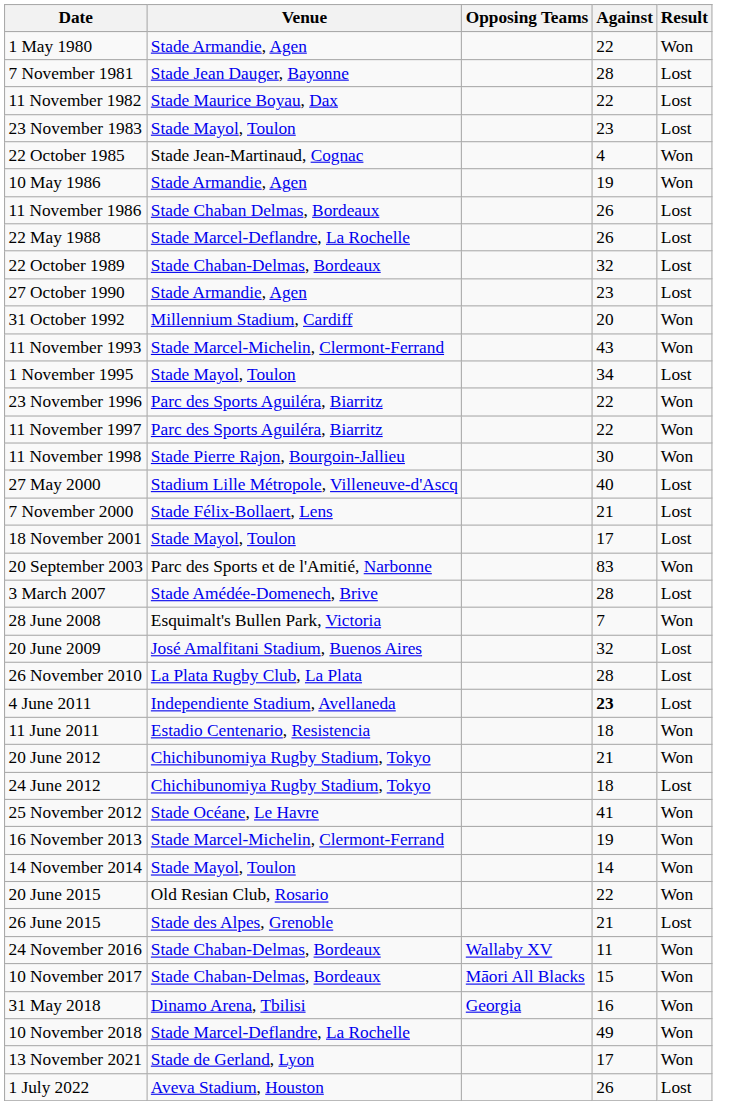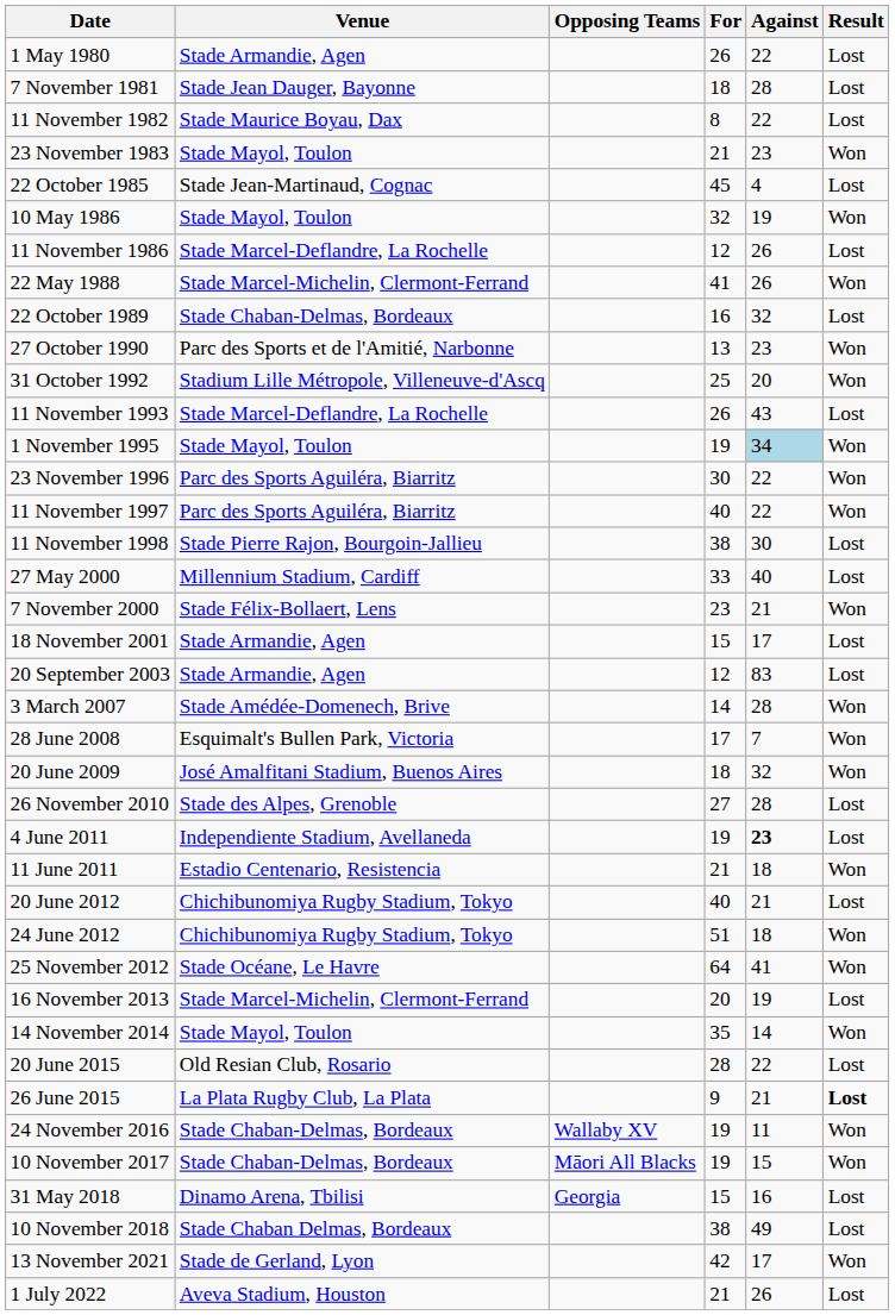+ column: For | 26 | 18 | 8 | 21 | 45 | 32 | 12 | 41 | 16 | 13 | 25 | 26 | 19 | 30 | 40 | 38 | 33 | 23 | 15 | 12 | 14 | 17 | 18 | 27 | 19 | 21 | 40 | 51 | 64 | 20 | 35 | 28 | 9 | 19 | 19 | 15 | 38 | 42 | 21
1 May 1980 | Result: Won -> Lost
23 November 1983 | Result: Lost -> Won
22 October 1985 | Result: Won -> Lost
10 May 1986 | Venue: Stade Armandie, Agen -> Stade Mayol, Toulon
11 November 1986 | Venue: Stade Chaban Delmas, Bordeaux -> Stade Marcel-Deflandre, La Rochelle
22 May 1988 | Venue: Stade Marcel-Deflandre, La Rochelle -> Stade Marcel-Michelin, Clermont-Ferrand
22 May 1988 | Result: Lost -> Won
27 October 1990 | Venue: Stade Armandie, Agen -> Parc des Sports et de l'Amitié, Narbonne
27 October 1990 | Result: Lost -> Won
31 October 1992 | Venue: Millennium Stadium, Cardiff -> Stadium Lille Métropole, Villeneuve-d'Ascq
11 November 1993 | Venue: Stade Marcel-Michelin, Clermont-Ferrand -> Stade Marcel-Deflandre, La Rochelle
11 November 1993 | Result: Won -> Lost
1 November 1995 | Against: no background -> lightblue background
1 November 1995 | Result: Lost -> Won
11 November 1998 | Result: Won -> Lost
27 May 2000 | Venue: Stadium Lille Métropole, Villeneuve-d'Ascq -> Millennium Stadium, Cardiff
7 November 2000 | Result: Lost -> Won
18 November 2001 | Venue: Stade Mayol, Toulon -> Stade Armandie, Agen
20 September 2003 | Venue: Parc des Sports et de l'Amitié, Narbonne -> Stade Armandie, Agen
20 September 2003 | Result: Won -> Lost
3 March 2007 | Result: Lost -> Won
20 June 2009 | Result: Lost -> Won
26 November 2010 | Venue: La Plata Rugby Club, La Plata -> Stade des Alpes, Grenoble
20 June 2012 | Result: Won -> Lost
24 June 2012 | Result: Lost -> Won
16 November 2013 | Result: Won -> Lost
20 June 2015 | Result: Won -> Lost
26 June 2015 | Venue: Stade des Alpes, Grenoble -> La Plata Rugby Club, La Plata
26 June 2015 | Result: normal -> bold
31 May 2018 | Result: Won -> Lost
10 November 2018 | Venue: Stade Marcel-Deflandre, La Rochelle -> Stade Chaban Delmas, Bordeaux
10 November 2018 | Result: Won -> Lost
